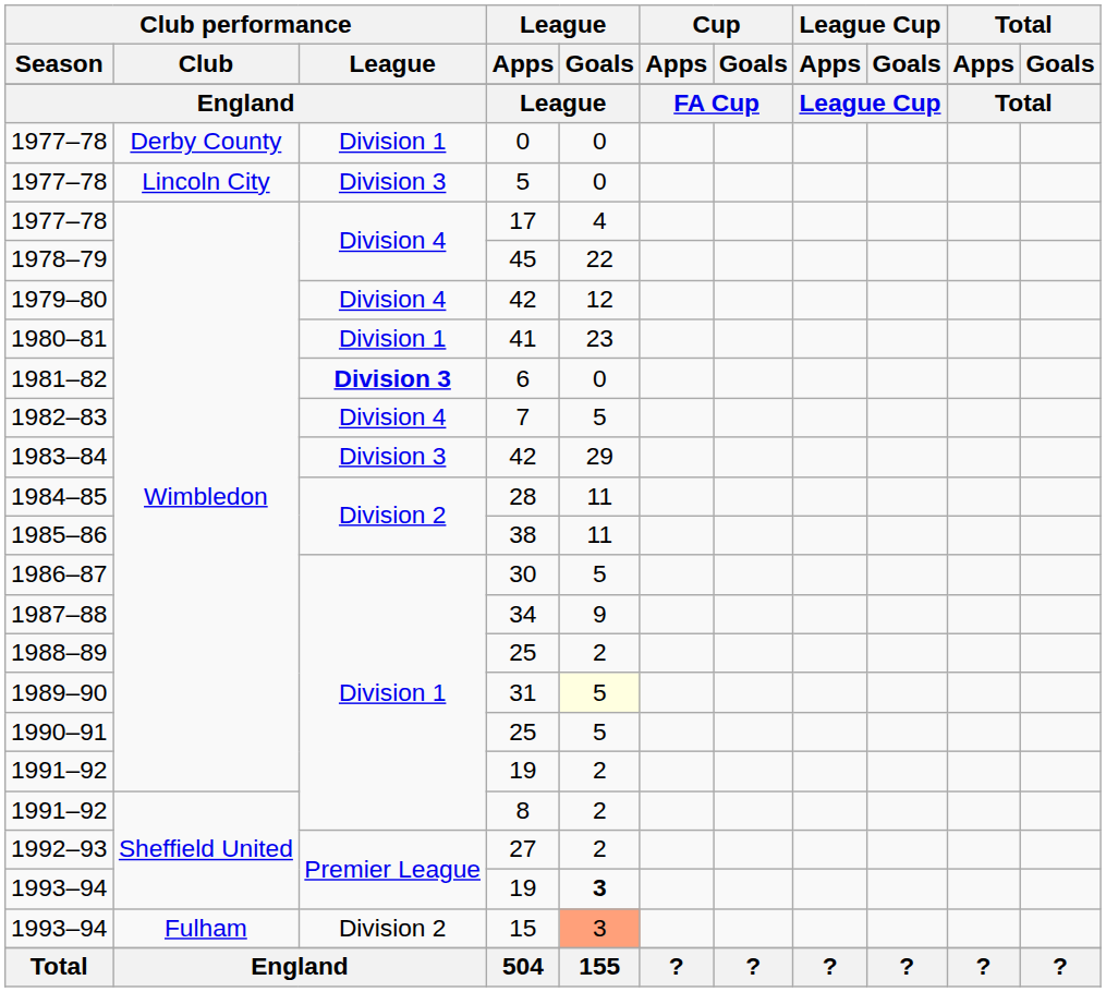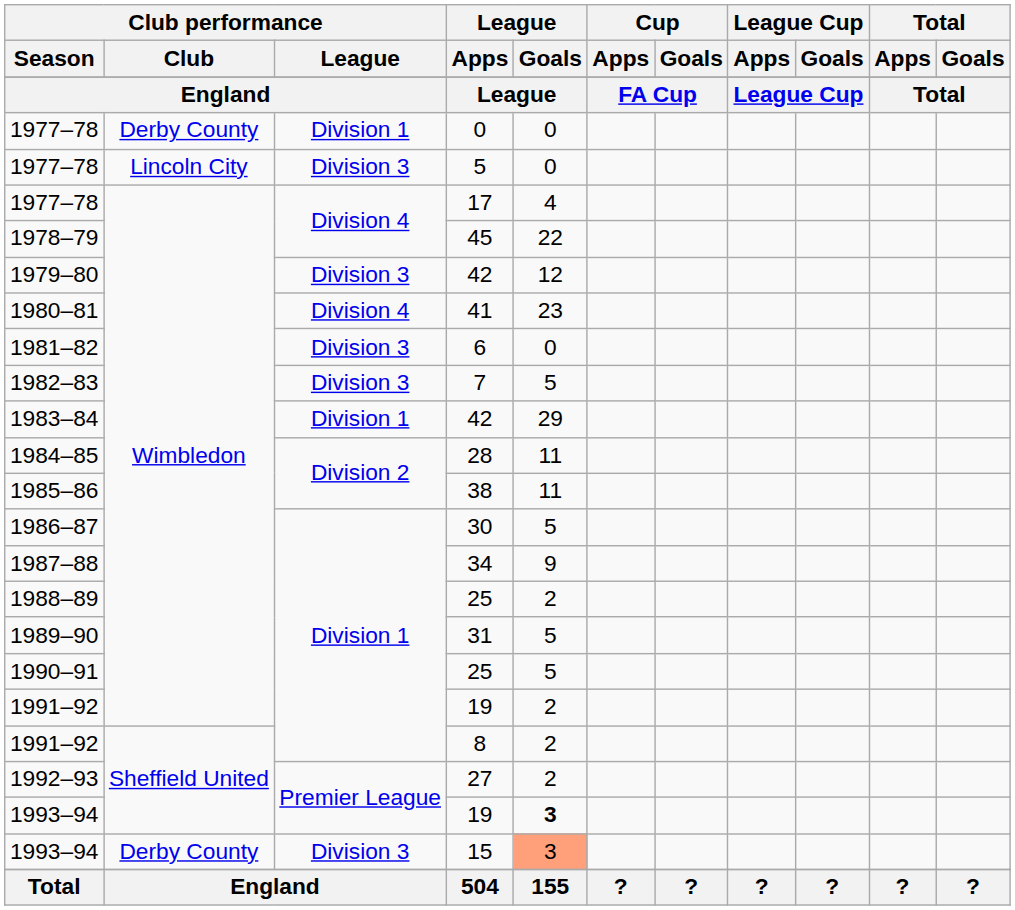1979–80 / 42 | Club performance / League: Division 4 -> Division 3
41 | Club performance / League: Division 1 -> Division 4
6 | Club performance / League: bold -> normal
7 | Club performance / League: Division 4 -> Division 3
1983–84 / 42 | Club performance / League: Division 3 -> Division 1
31 | League / Goals: lightyellow background -> no background
15 | Club performance / Club: Fulham -> Derby County
15 | Club performance / League: Division 2 -> Division 3
